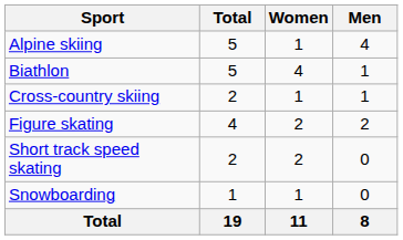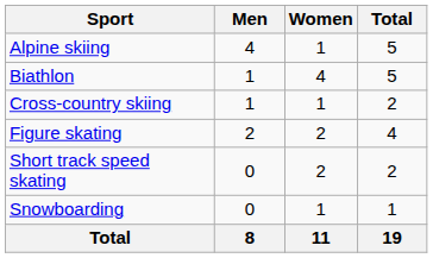columns swapped: Men <-> Total
